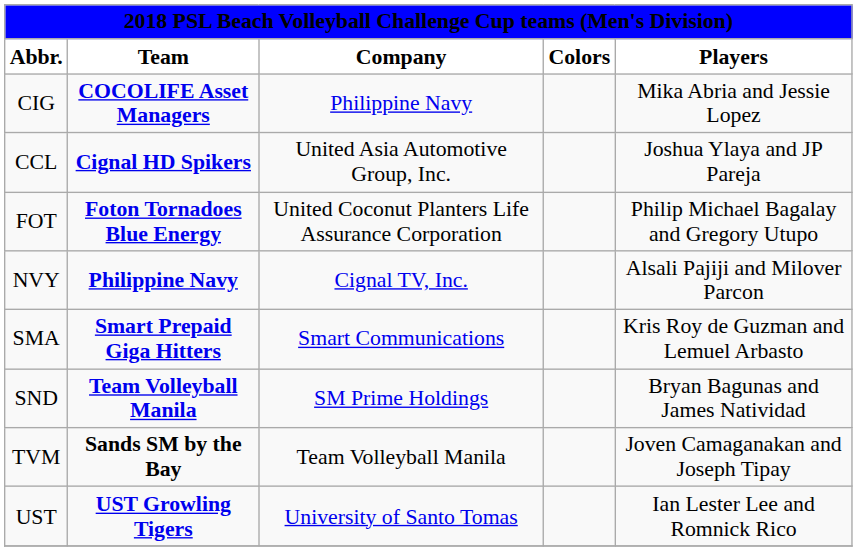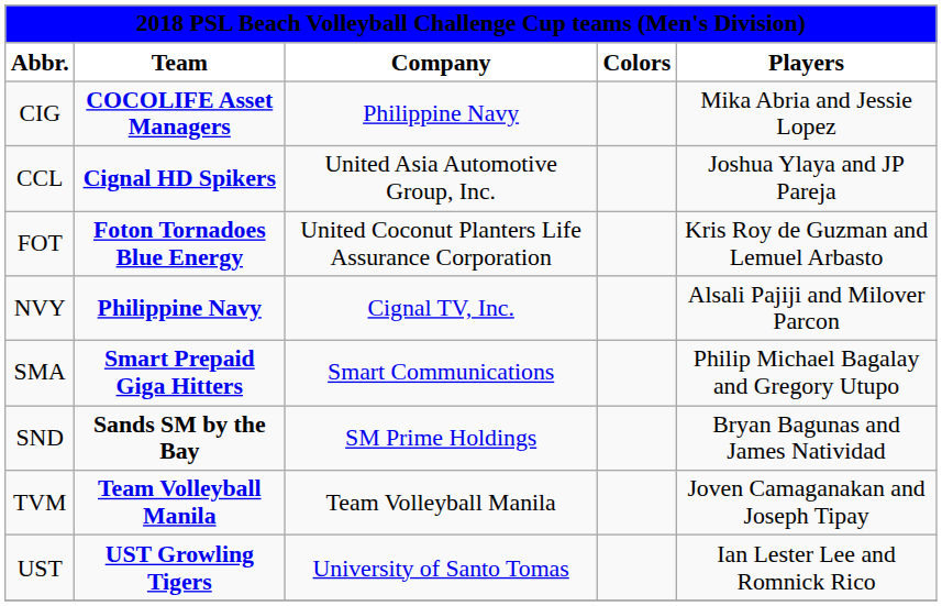FOT | Players: Philip Michael Bagalay and Gregory Utupo -> Kris Roy de Guzman and Lemuel Arbasto
SMA | Players: Kris Roy de Guzman and Lemuel Arbasto -> Philip Michael Bagalay and Gregory Utupo
SND | Team: Team Volleyball Manila -> Sands SM by the Bay
TVM | Team: Sands SM by the Bay -> Team Volleyball Manila
